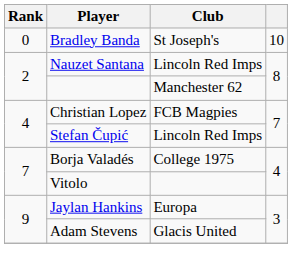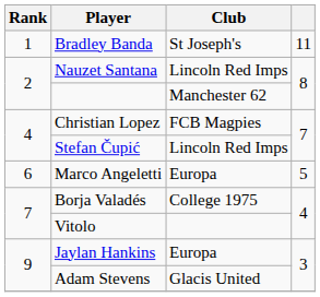Bradley Banda | Rank: 0 -> 1
Bradley Banda | column 4: 10 -> 11
+ row: 6 | Marco Angeletti | Europa | 5
